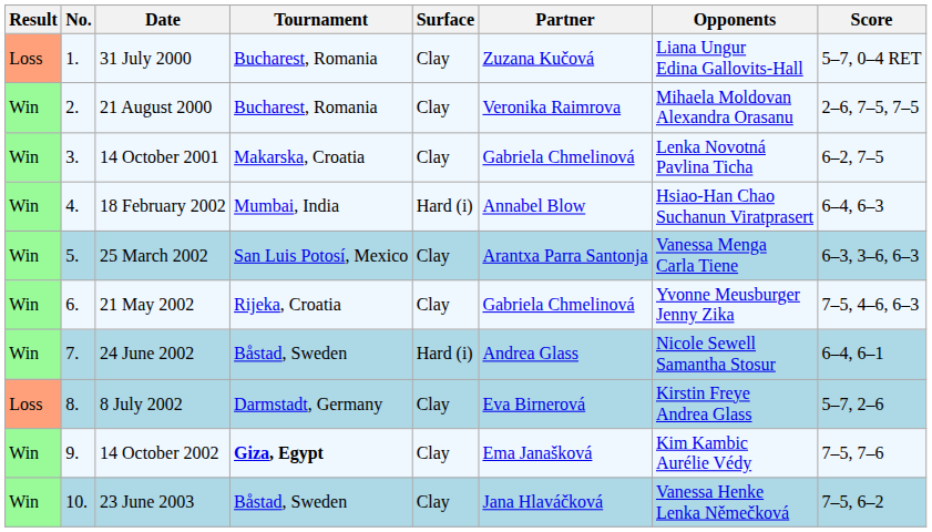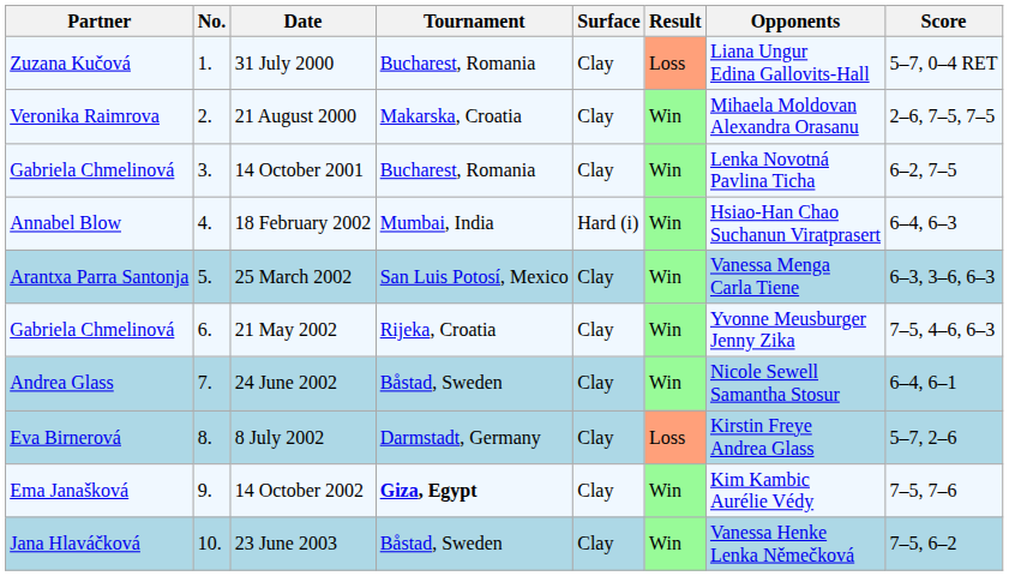columns swapped: Result <-> Partner
21 August 2000 | Tournament: Bucharest, Romania -> Makarska, Croatia
14 October 2001 | Tournament: Makarska, Croatia -> Bucharest, Romania
24 June 2002 | Surface: Hard (i) -> Clay
